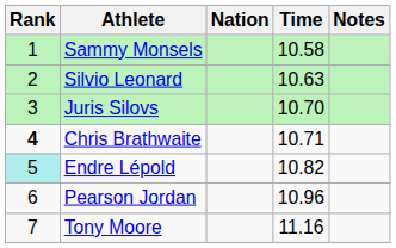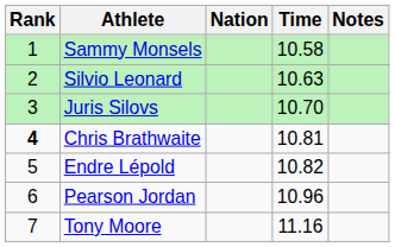Chris Brathwaite | Time: 10.71 -> 10.81
Endre Lépold | Rank: paleturquoise background -> no background
